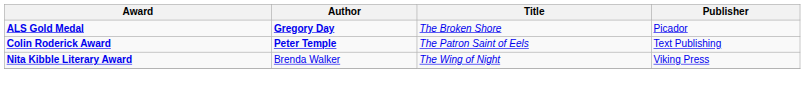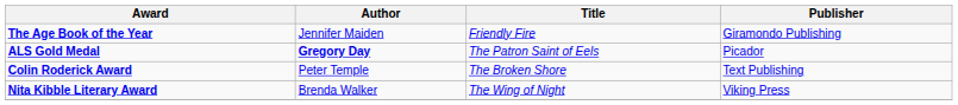+ row: The Age Book of the Year | Jennifer Maiden | Friendly Fire | Giramondo Publishing
ALS Gold Medal | Title: The Broken Shore -> The Patron Saint of Eels
Colin Roderick Award | Author: bold -> normal
Colin Roderick Award | Title: The Patron Saint of Eels -> The Broken Shore
